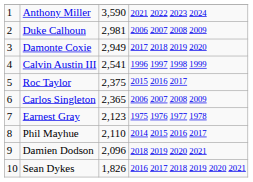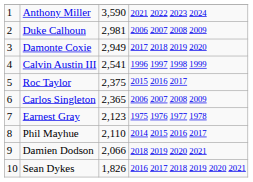Damien Dodson | column 3: 2,096 -> 2,066
